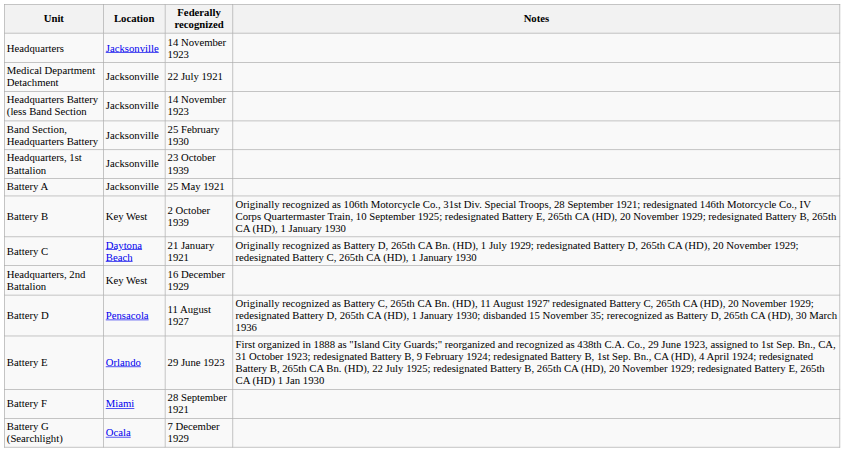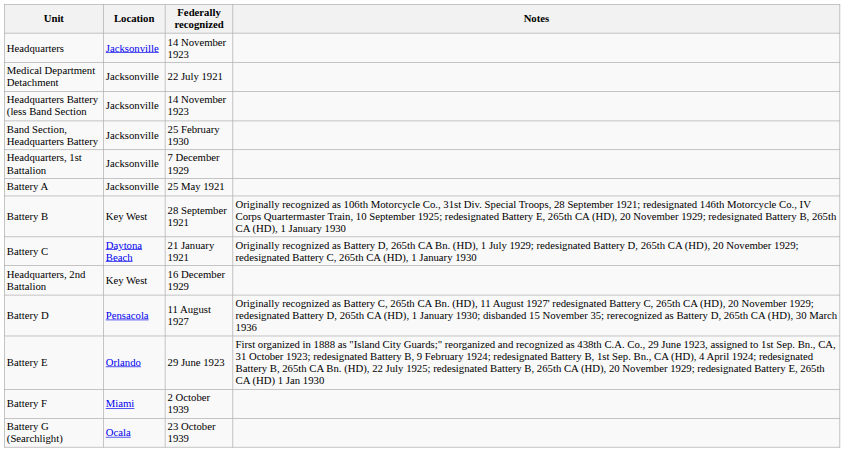Headquarters, 1st Battalion | Federally recognized: 23 October 1939 -> 7 December 1929
Battery B | Federally recognized: 2 October 1939 -> 28 September 1921
Battery F | Federally recognized: 28 September 1921 -> 2 October 1939
Battery G (Searchlight) | Federally recognized: 7 December 1929 -> 23 October 1939
